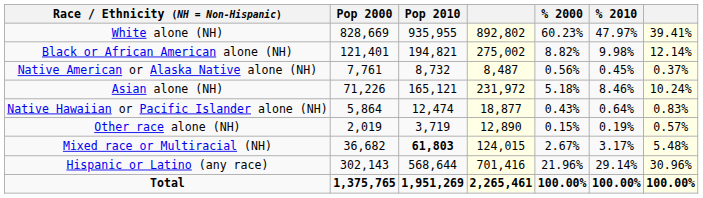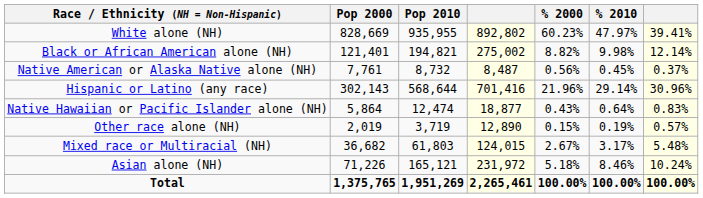rows swapped: Asian alone (NH) <-> Hispanic or Latino (any race)
Mixed race or Multiracial (NH) | Pop 2010: bold -> normal
